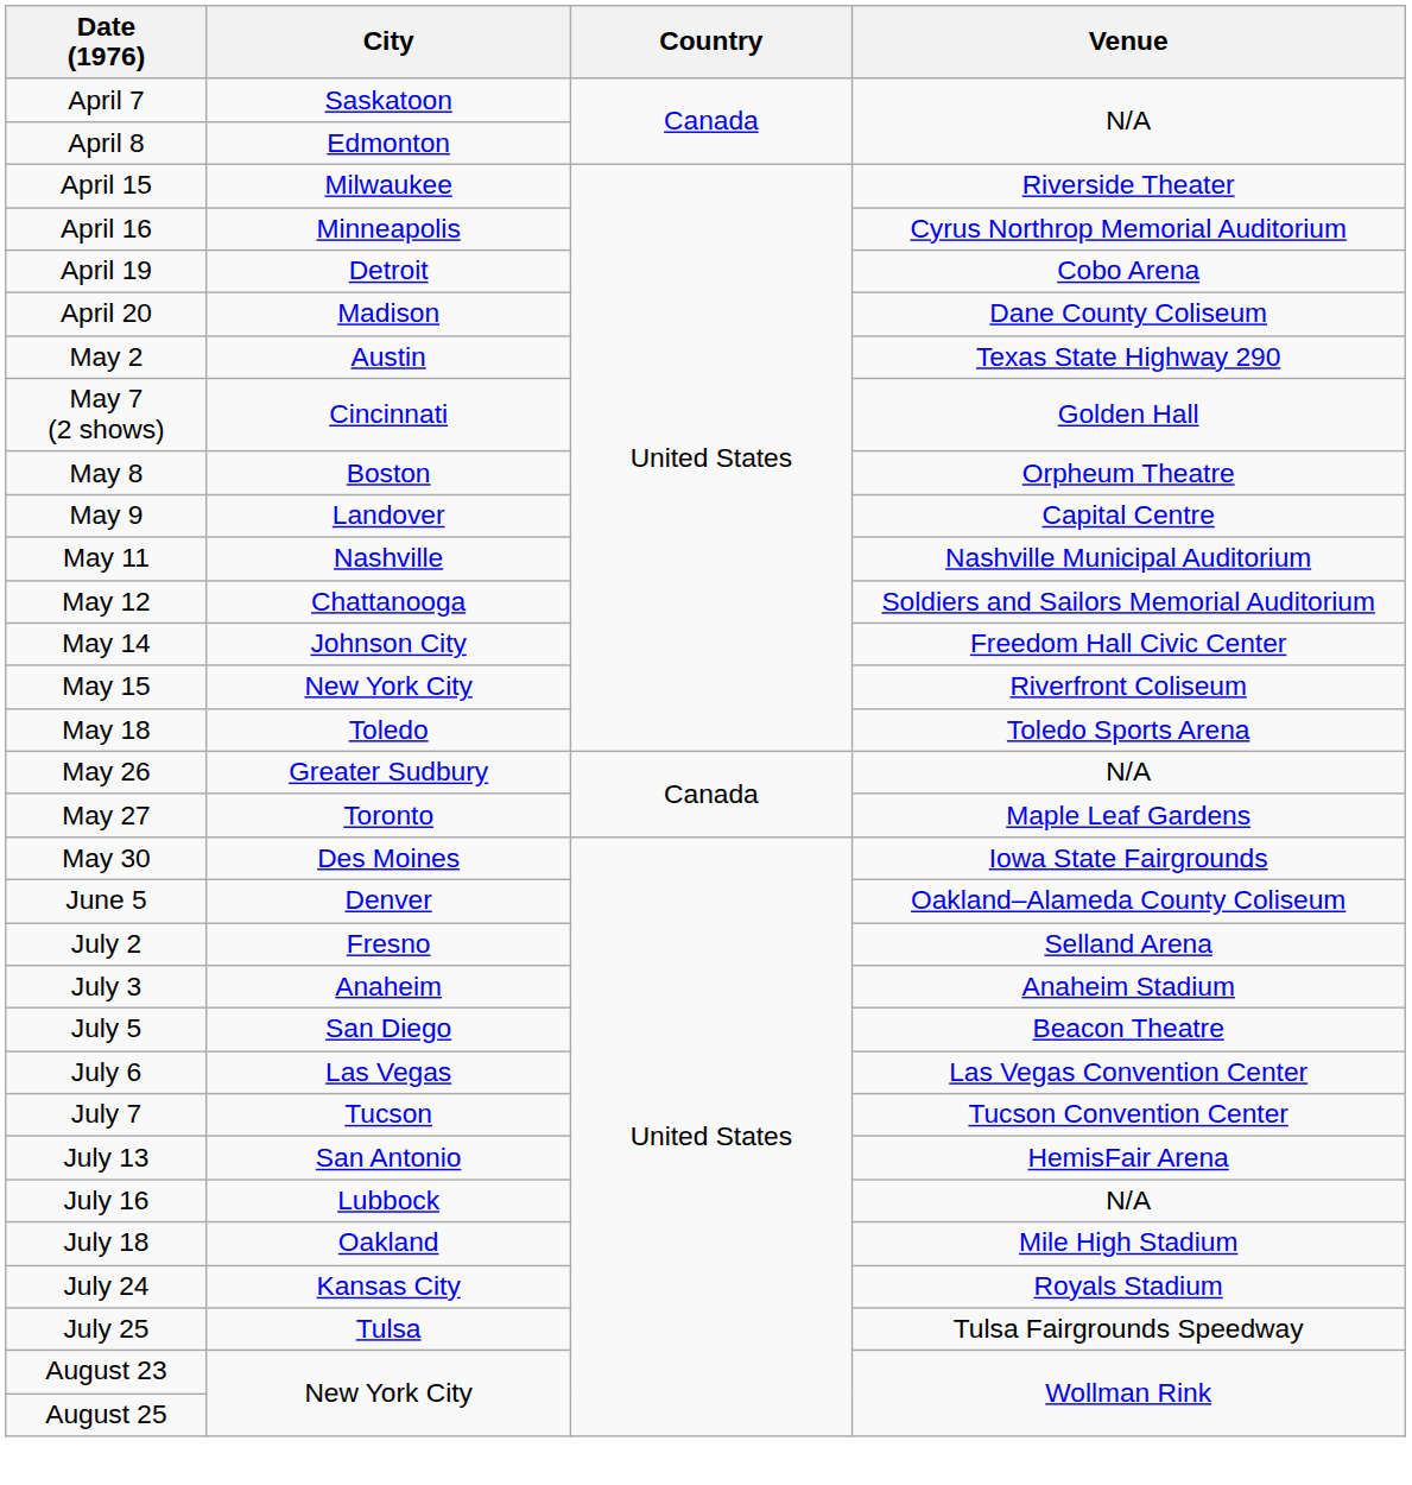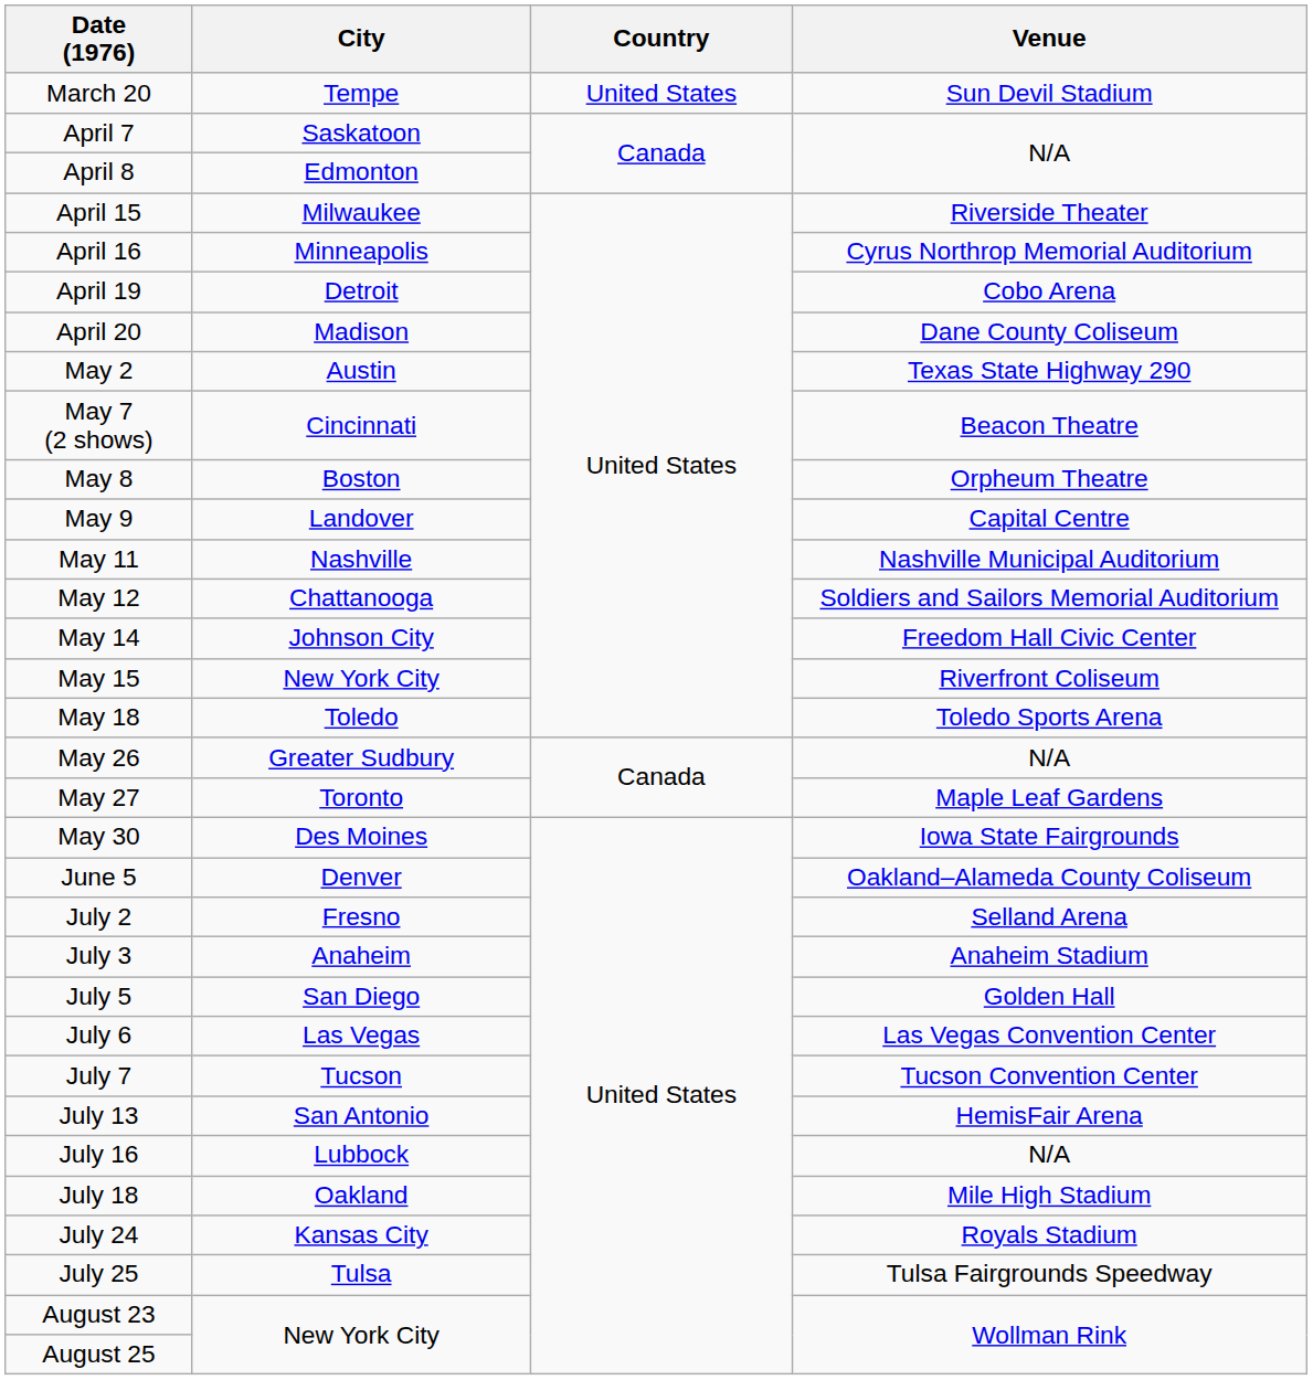+ row: March 20 | Tempe | United States | Sun Devil Stadium
May 7 (2 shows) | Venue: Golden Hall -> Beacon Theatre
July 5 | Venue: Beacon Theatre -> Golden Hall
